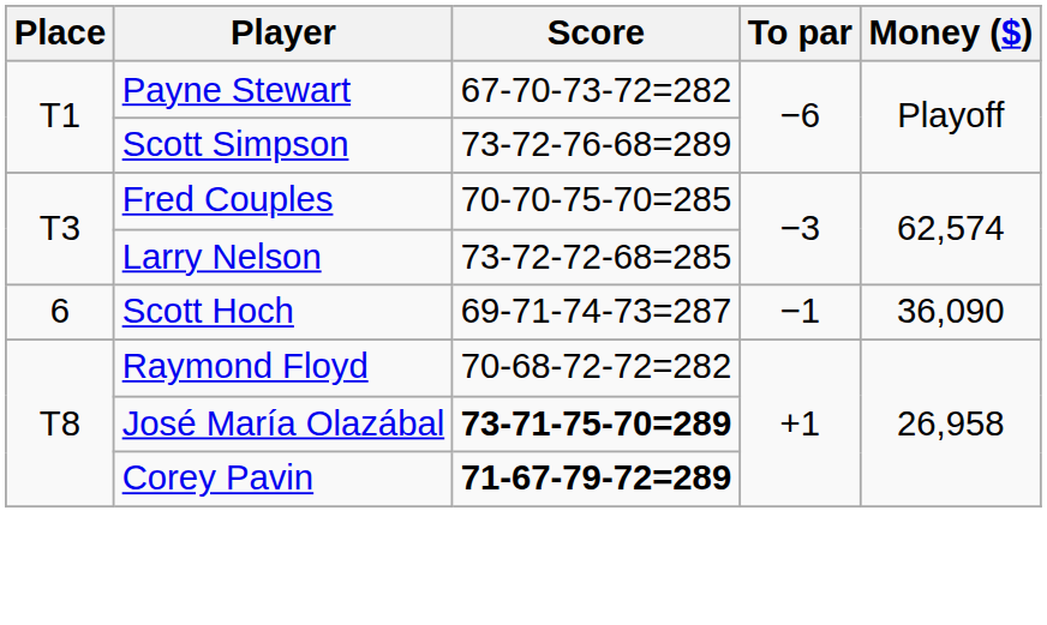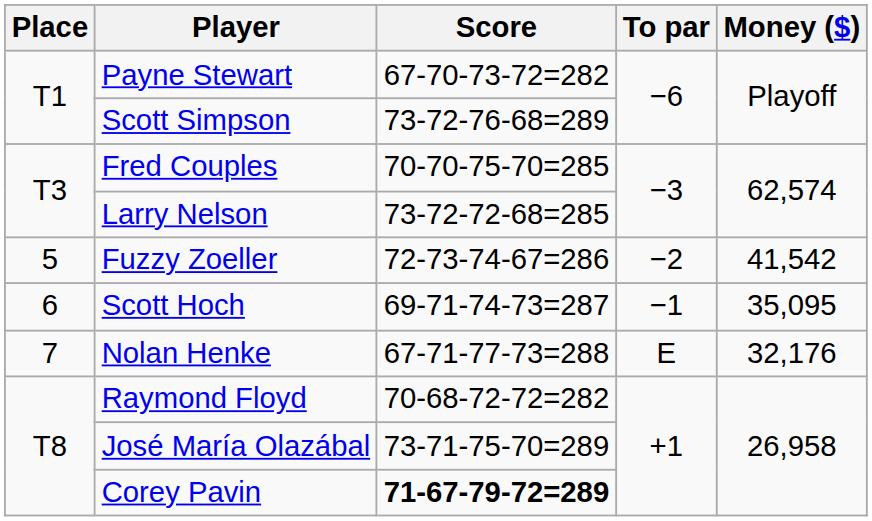+ row: 5 | Fuzzy Zoeller | 72-73-74-67=286 | −2 | 41,542
Scott Hoch | Money ($): 36,090 -> 35,095
+ row: 7 | Nolan Henke | 67-71-77-73=288 | E | 32,176
José María Olazábal | Score: bold -> normal
